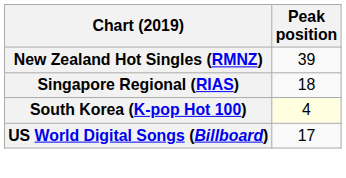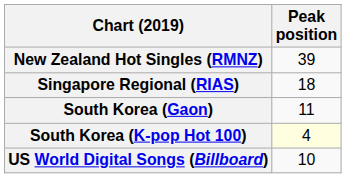+ row: South Korea (Gaon) | 11
US World Digital Songs (Billboard) | Peak position: 17 -> 10
